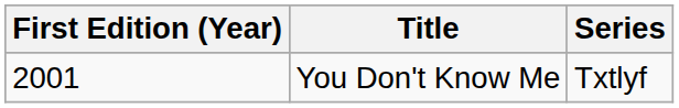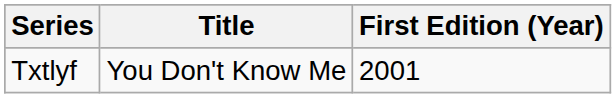columns swapped: First Edition (Year) <-> Series
